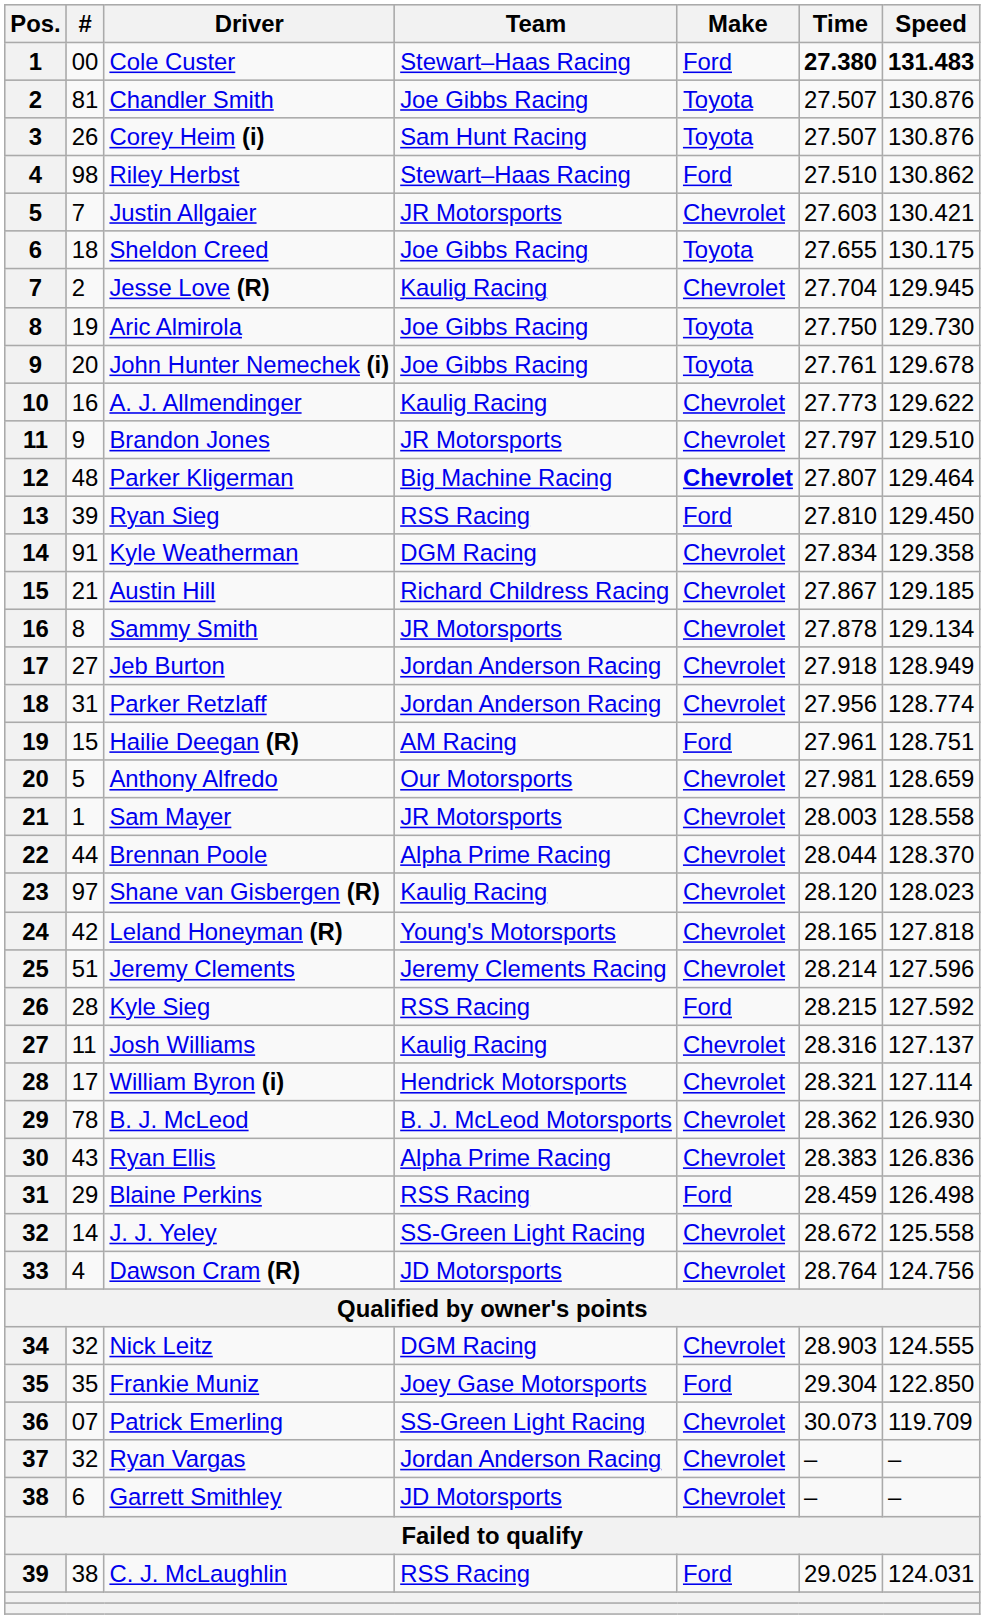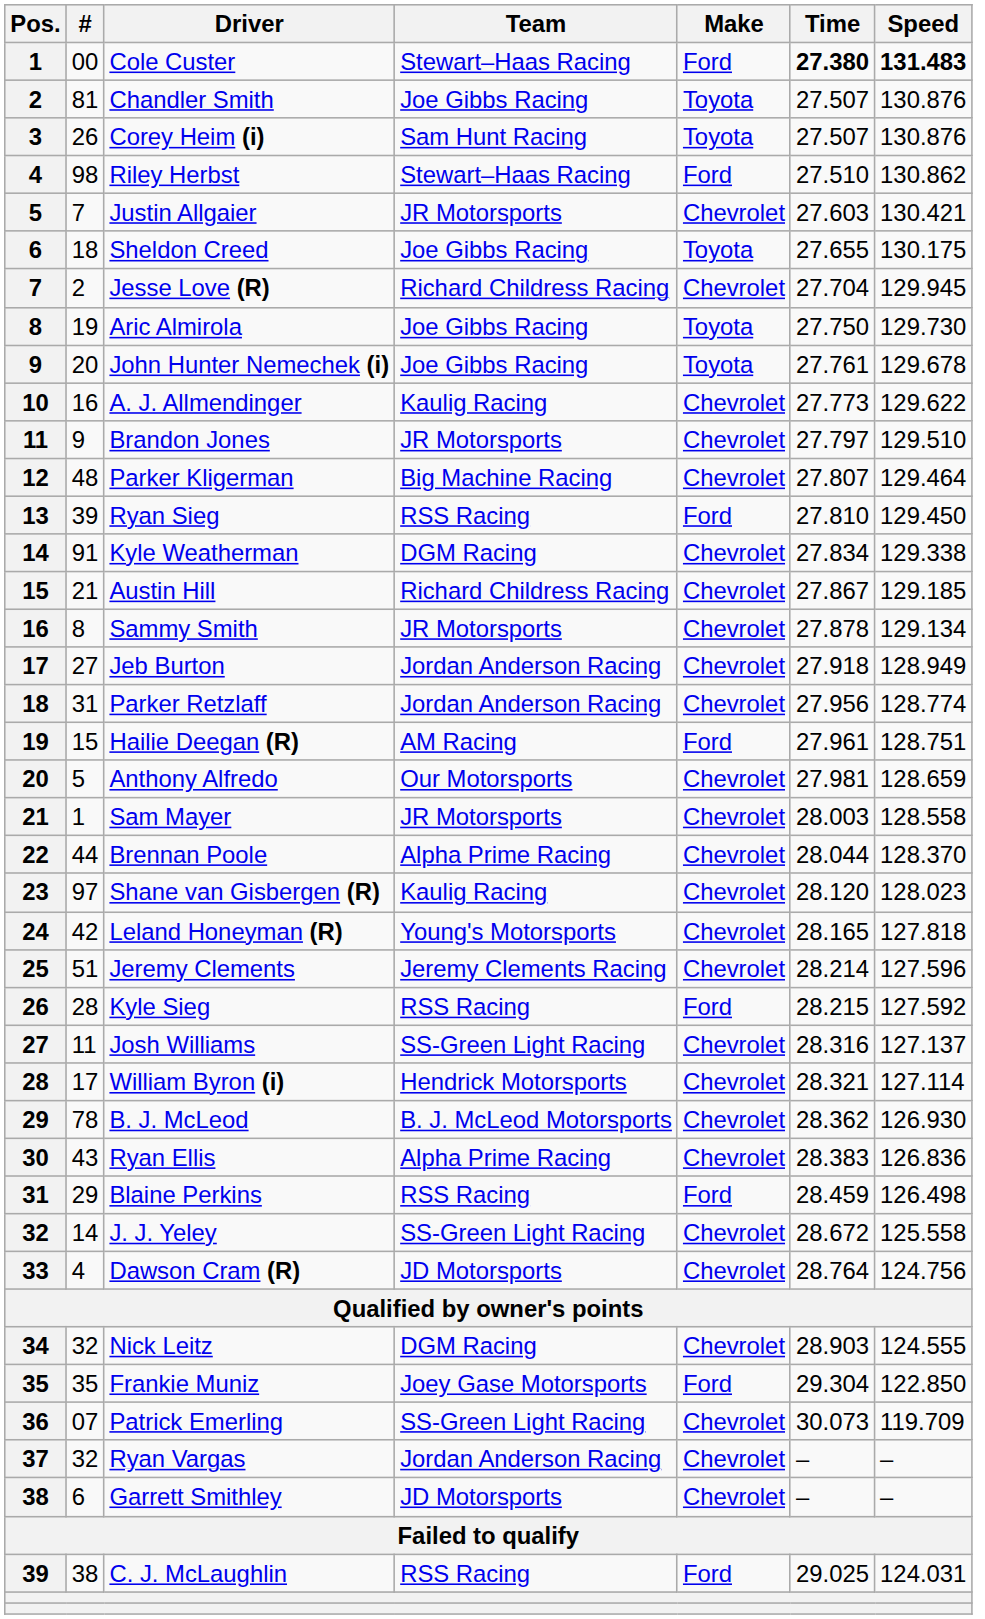Jesse Love (R) | Team: Kaulig Racing -> Richard Childress Racing
Parker Kligerman | Make: bold -> normal
Kyle Weatherman | Speed: 129.358 -> 129.338
Josh Williams | Team: Kaulig Racing -> SS-Green Light Racing
